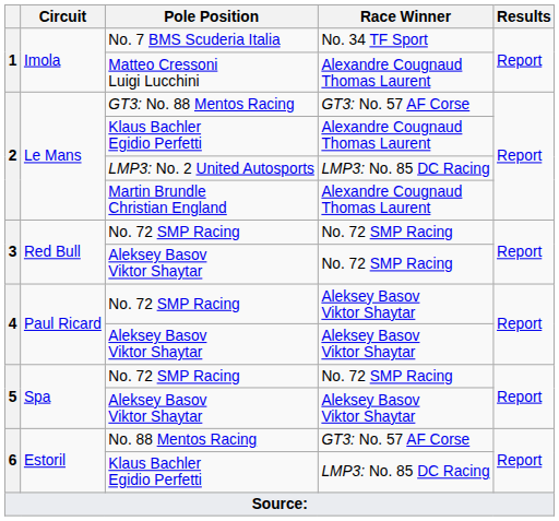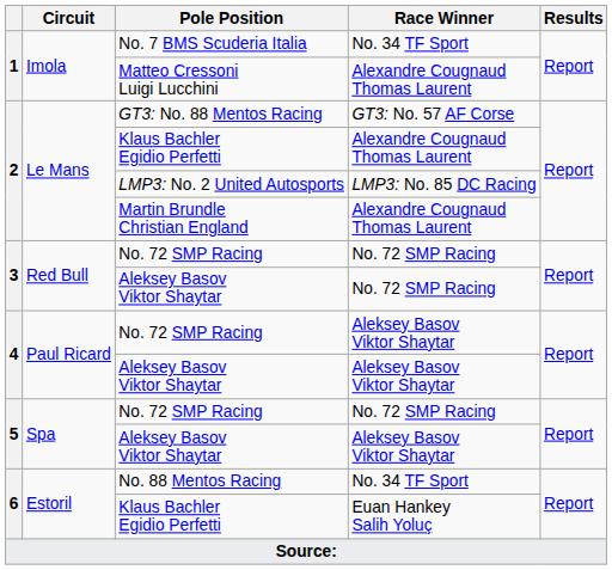No. 88 Mentos Racing | Race Winner: GT3: No. 57 AF Corse -> No. 34 TF Sport
6 / Klaus Bachler Egidio Perfetti | Race Winner: LMP3: No. 85 DC Racing -> Euan Hankey Salih Yoluç
